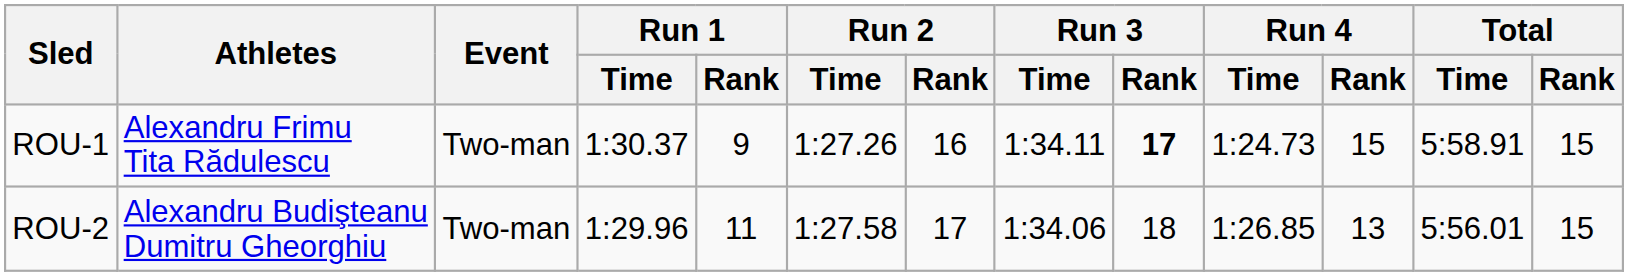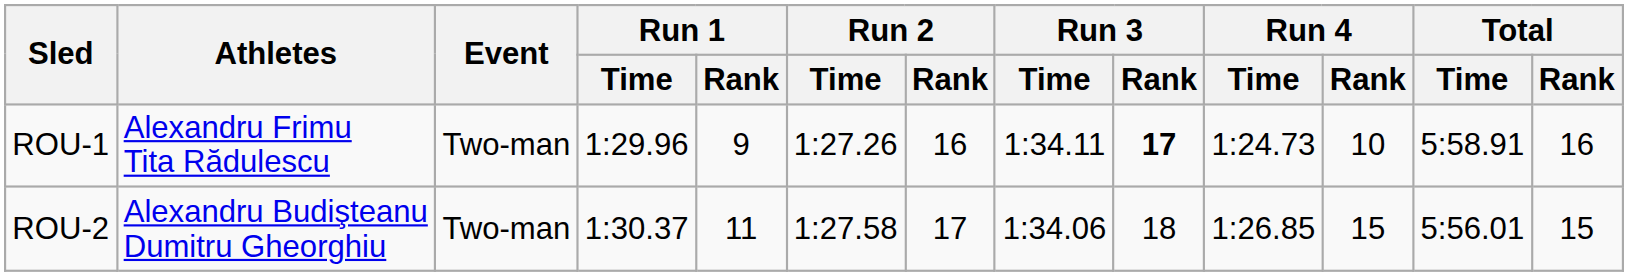ROU-1 | Run 1 / Time: 1:30.37 -> 1:29.96
ROU-1 | Run 4 / Rank: 15 -> 10
ROU-1 | Total / Rank: 15 -> 16
ROU-2 | Run 1 / Time: 1:29.96 -> 1:30.37
ROU-2 | Run 4 / Rank: 13 -> 15
